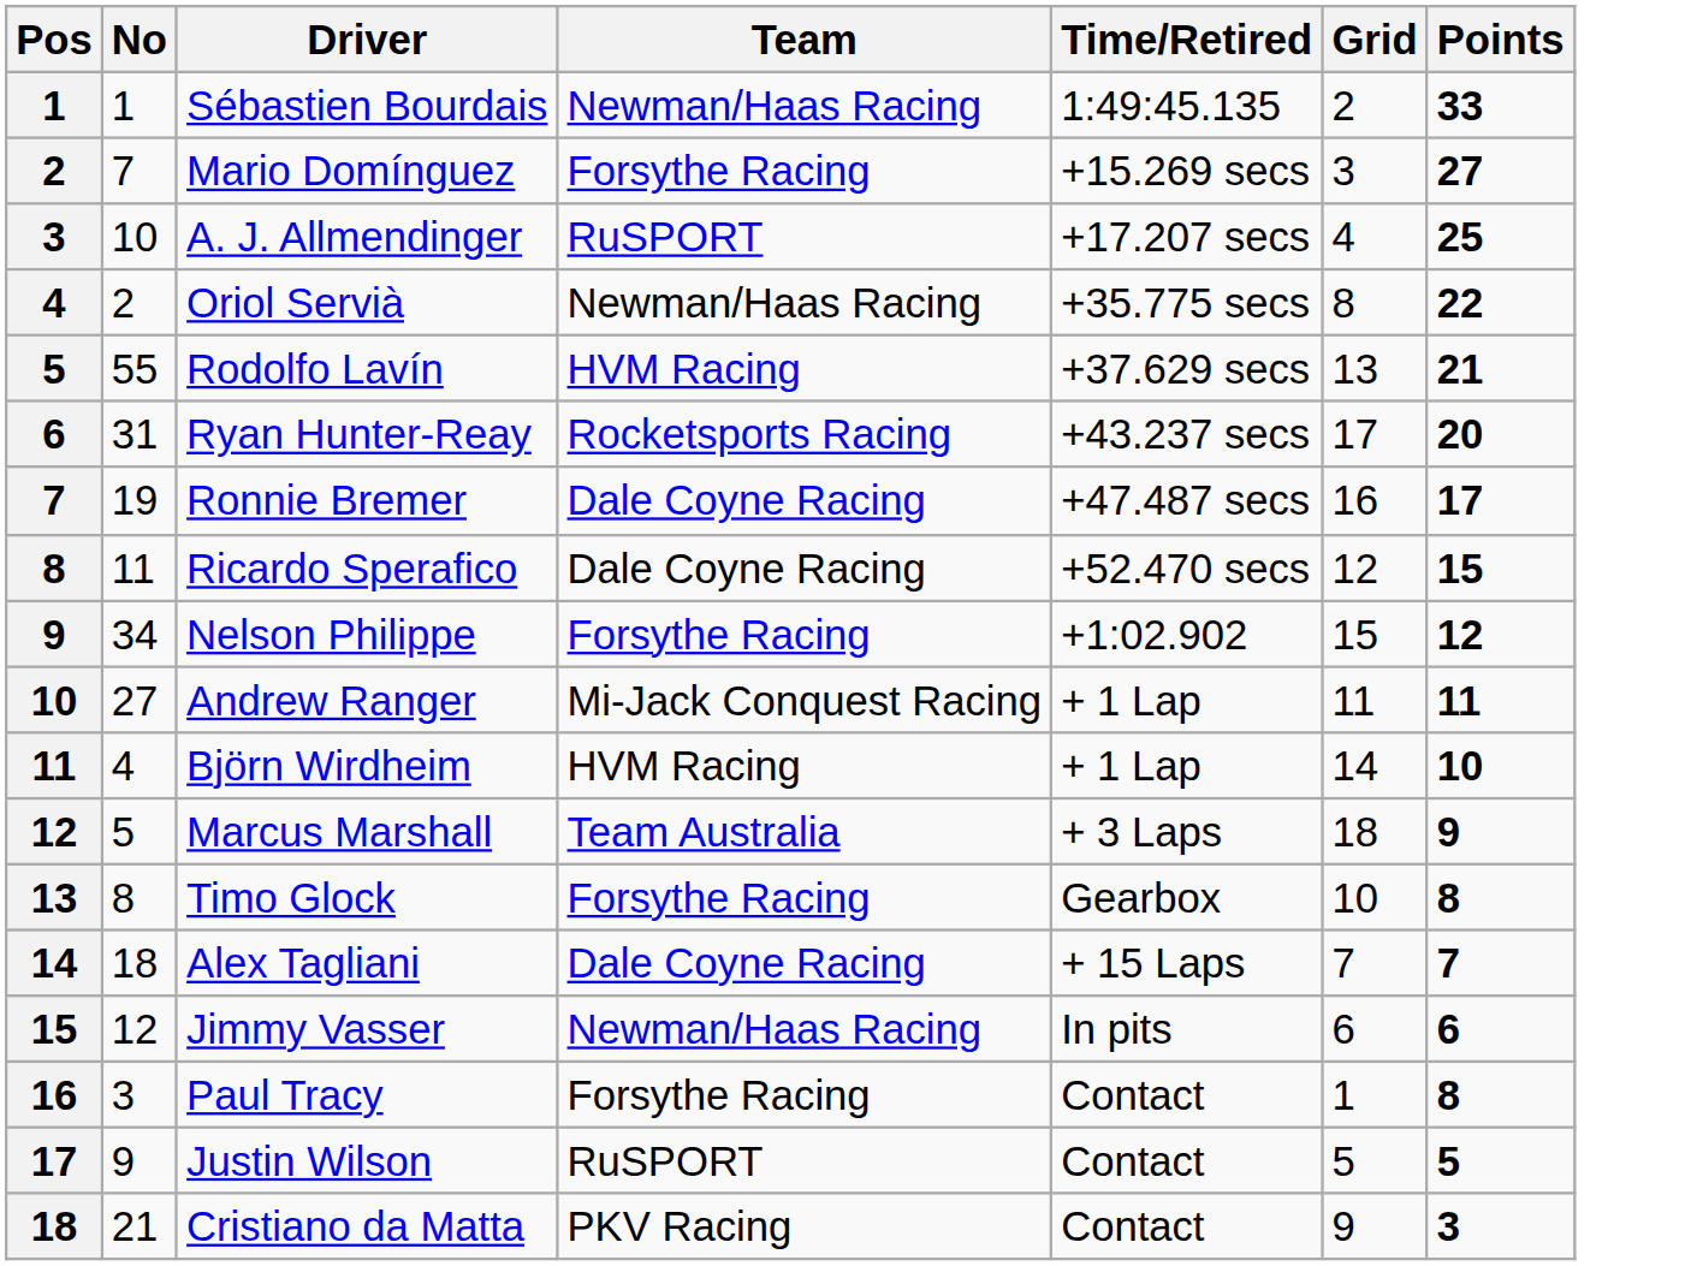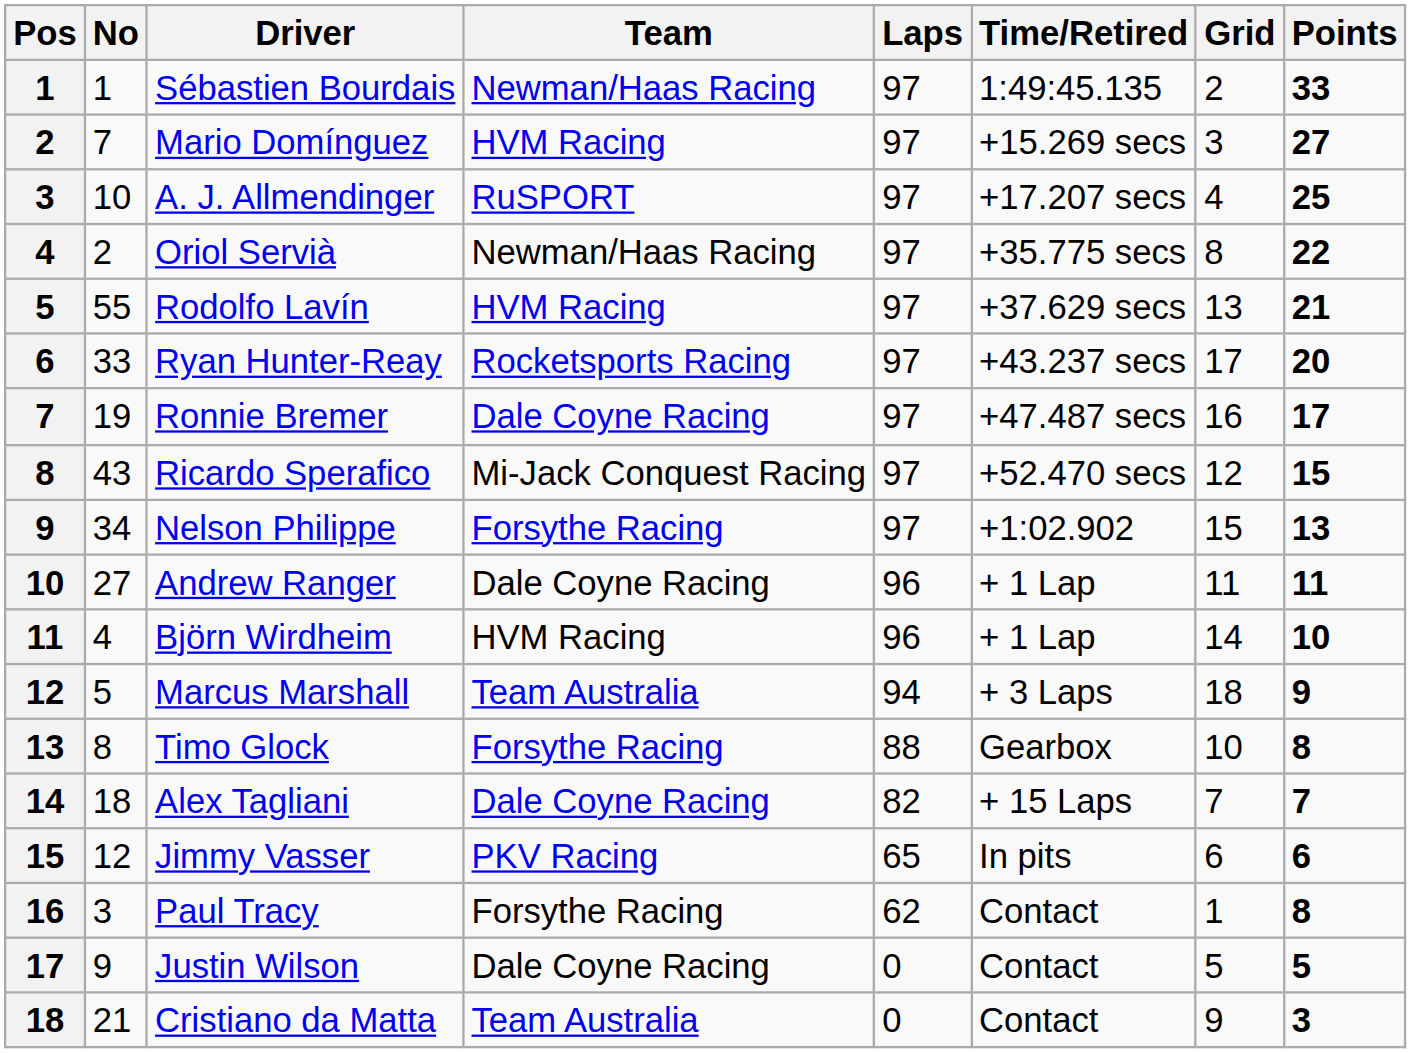+ column: Laps | 97 | 97 | 97 | 97 | 97 | 97 | 97 | 97 | 97 | 96 | 96 | 94 | 88 | 82 | 65 | 62 | 0 | 0
Mario Domínguez | Team: Forsythe Racing -> HVM Racing
Ryan Hunter-Reay | No: 31 -> 33
Ricardo Sperafico | No: 11 -> 43
Ricardo Sperafico | Team: Dale Coyne Racing -> Mi-Jack Conquest Racing
Nelson Philippe | Points: 12 -> 13
Andrew Ranger | Team: Mi-Jack Conquest Racing -> Dale Coyne Racing
Jimmy Vasser | Team: Newman/Haas Racing -> PKV Racing
Justin Wilson | Team: RuSPORT -> Dale Coyne Racing
Cristiano da Matta | Team: PKV Racing -> Team Australia
